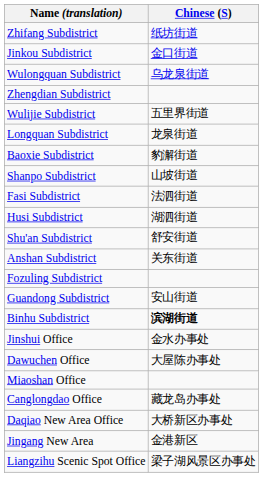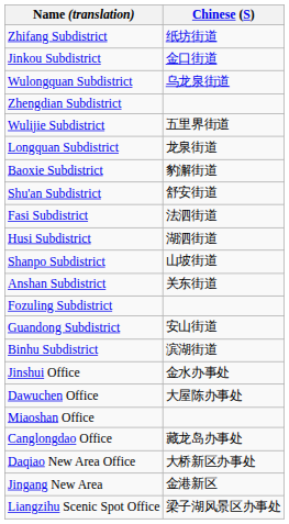rows swapped: Shanpo Subdistrict <-> Shu'an Subdistrict
Binhu Subdistrict | Chinese (S): bold -> normal
